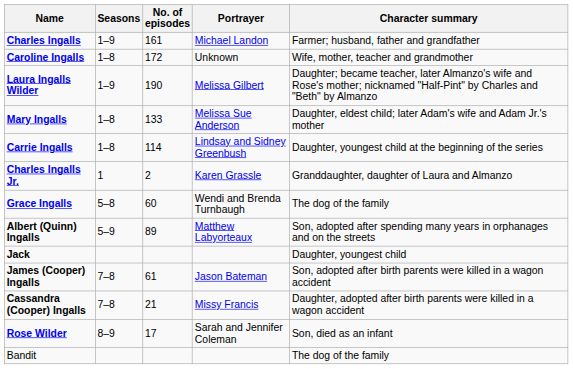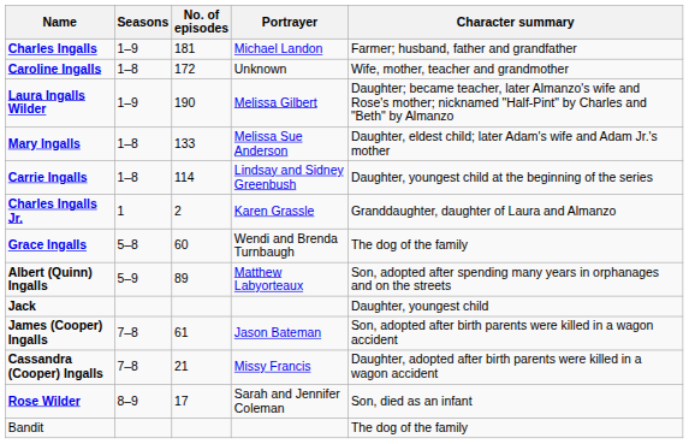Charles Ingalls | No. of episodes: 161 -> 181
